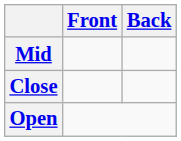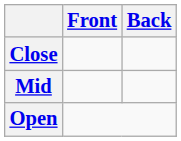rows swapped: Close <-> Mid
